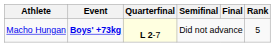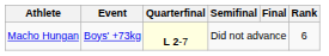Macho Hungan | Event: bold -> normal
Macho Hungan | Rank: 5 -> 6
